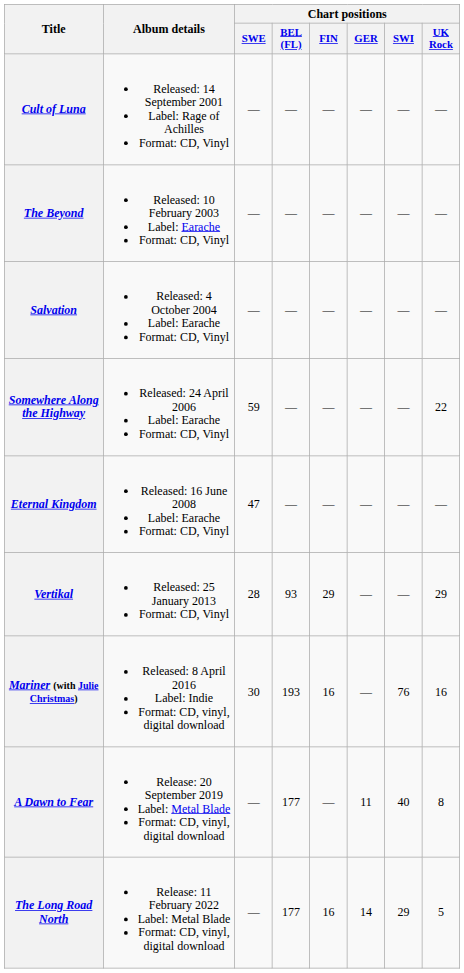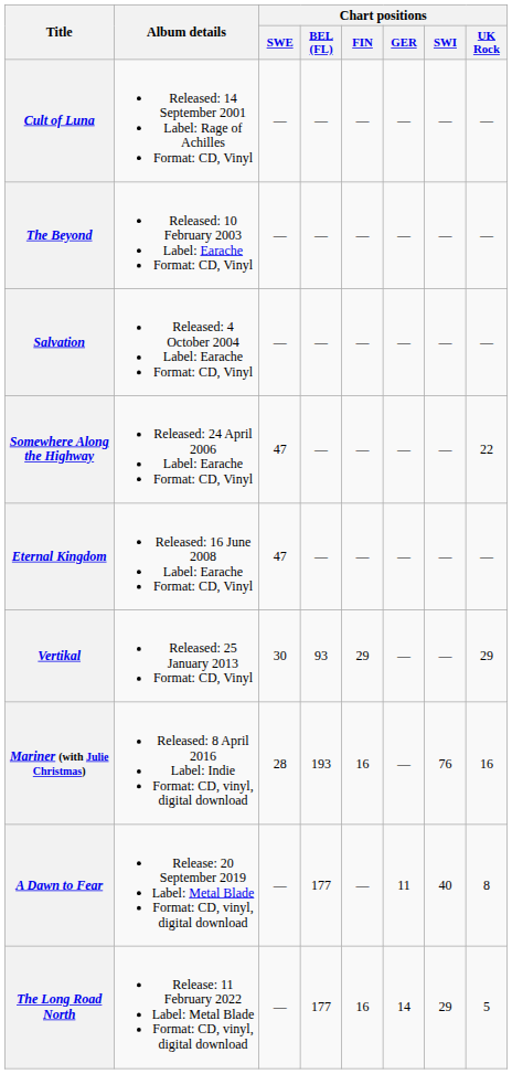Somewhere Along the Highway | Chart positions / SWE: 59 -> 47
Vertikal | Chart positions / SWE: 28 -> 30
Mariner (with Julie Christmas) | Chart positions / SWE: 30 -> 28
